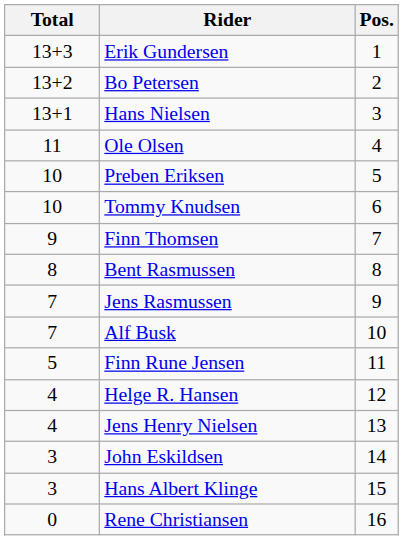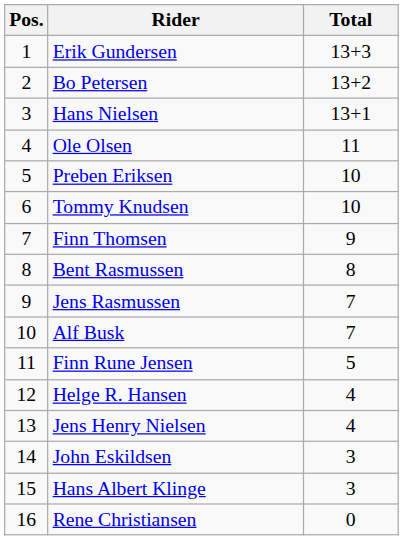columns swapped: Pos. <-> Total
